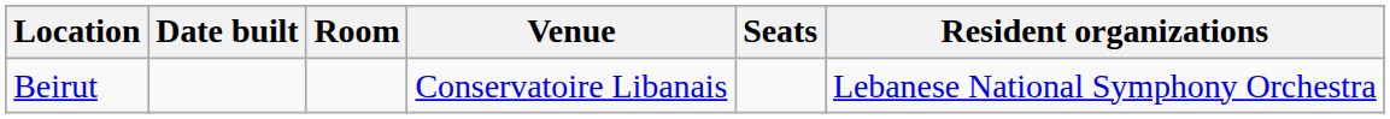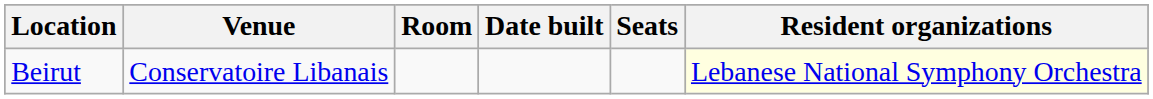columns swapped: Venue <-> Date built
Beirut | Resident organizations: no background -> lightyellow background
